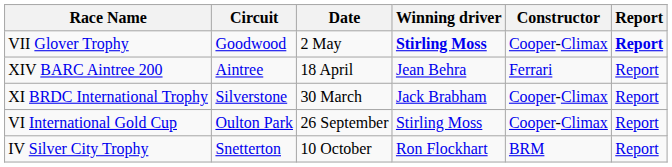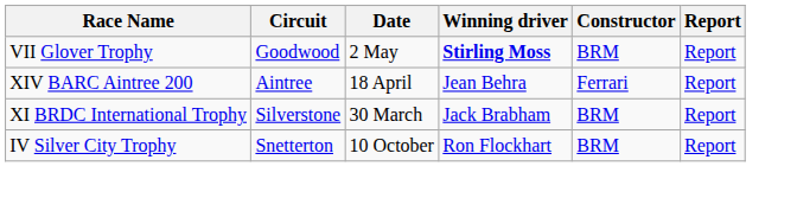VII Glover Trophy | Constructor: Cooper-Climax -> BRM
VII Glover Trophy | Report: bold -> normal
XI BRDC International Trophy | Constructor: Cooper-Climax -> BRM
- row: VI International Gold Cup | Oulton Park | 26 September | Stirling Moss | Cooper-Climax | Report
